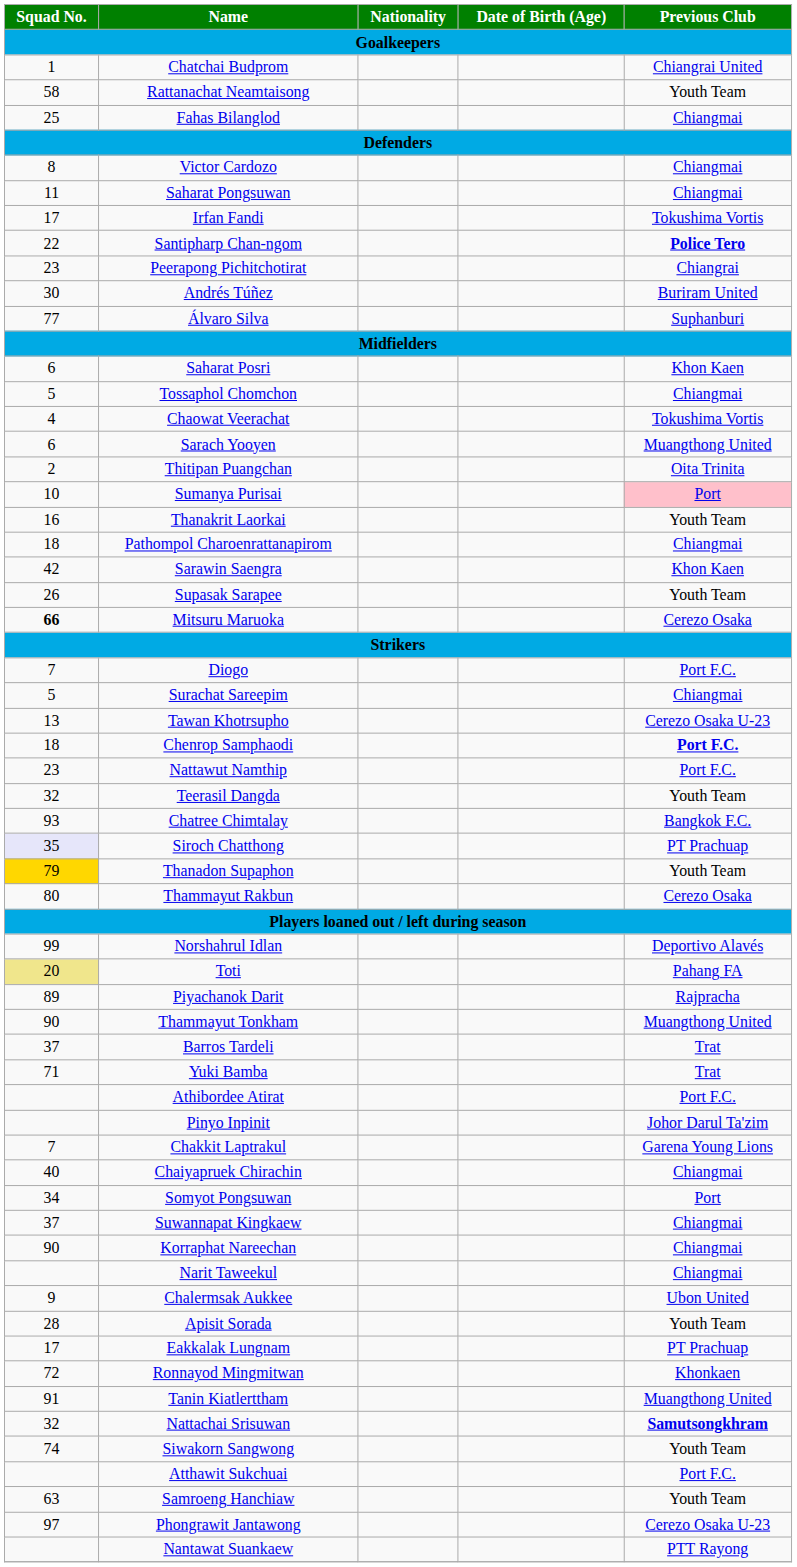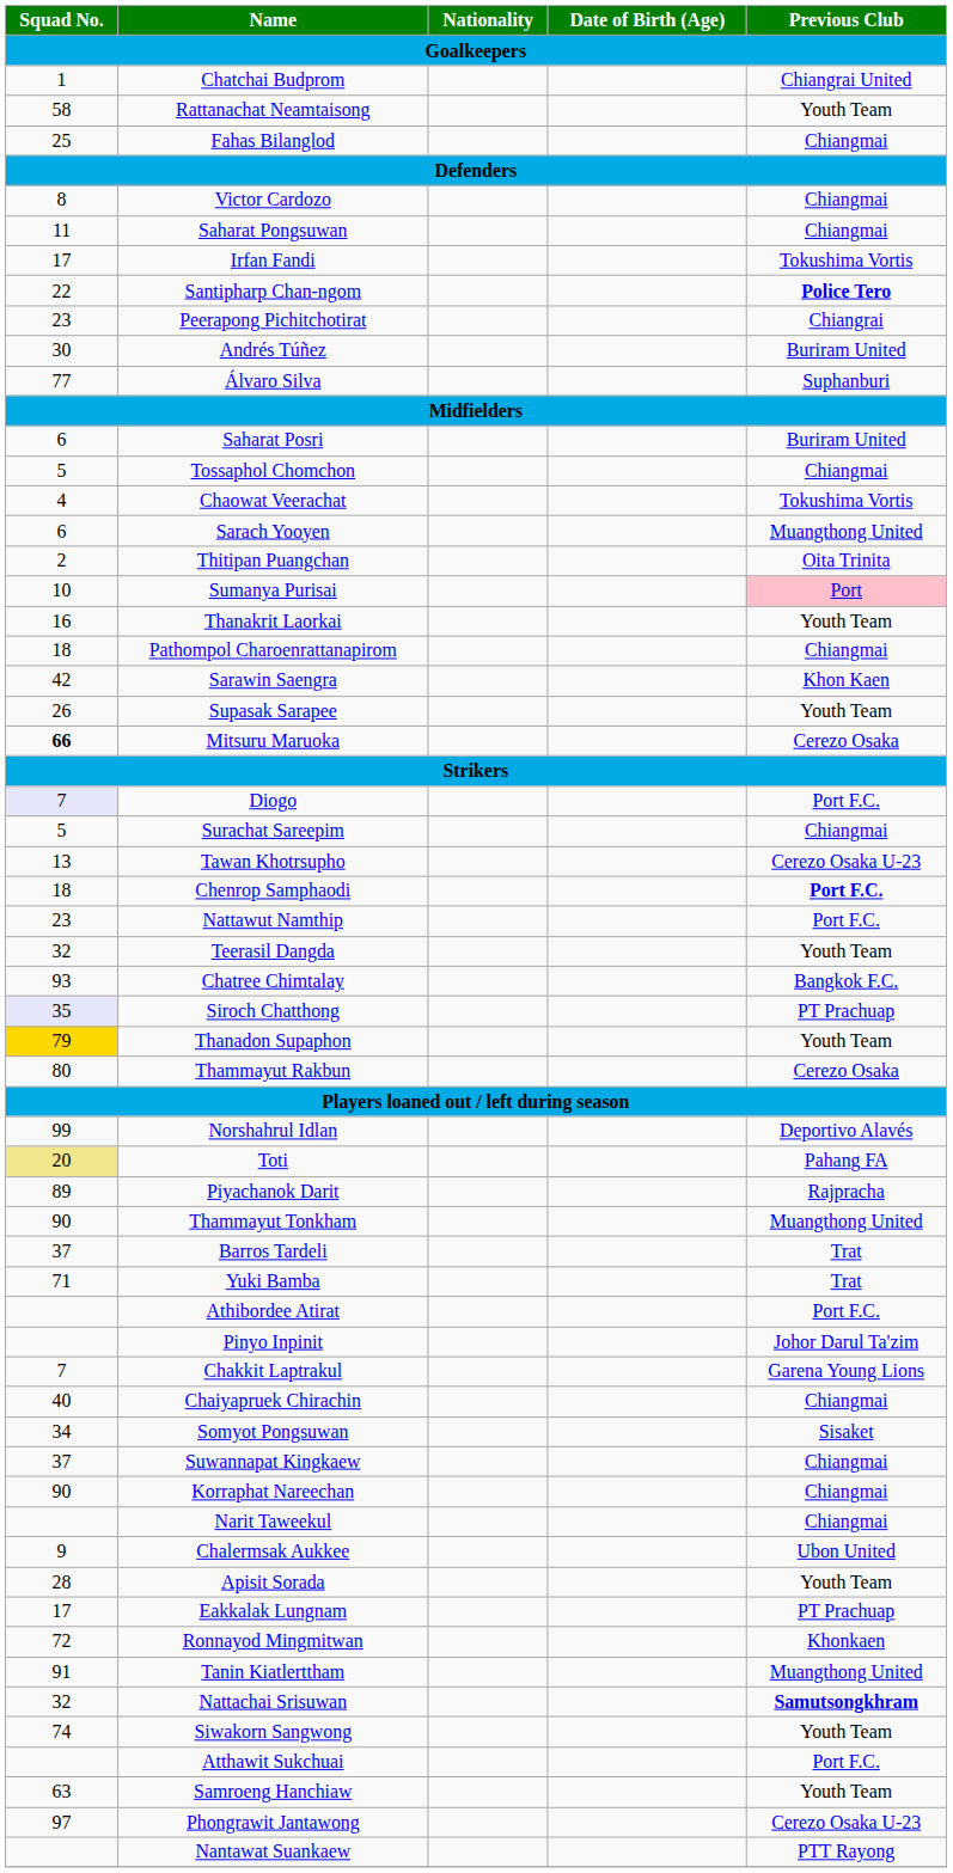Saharat Posri | Previous Club: Khon Kaen -> Buriram United
Diogo | Squad No.: no background -> lavender background
Somyot Pongsuwan | Previous Club: Port -> Sisaket
